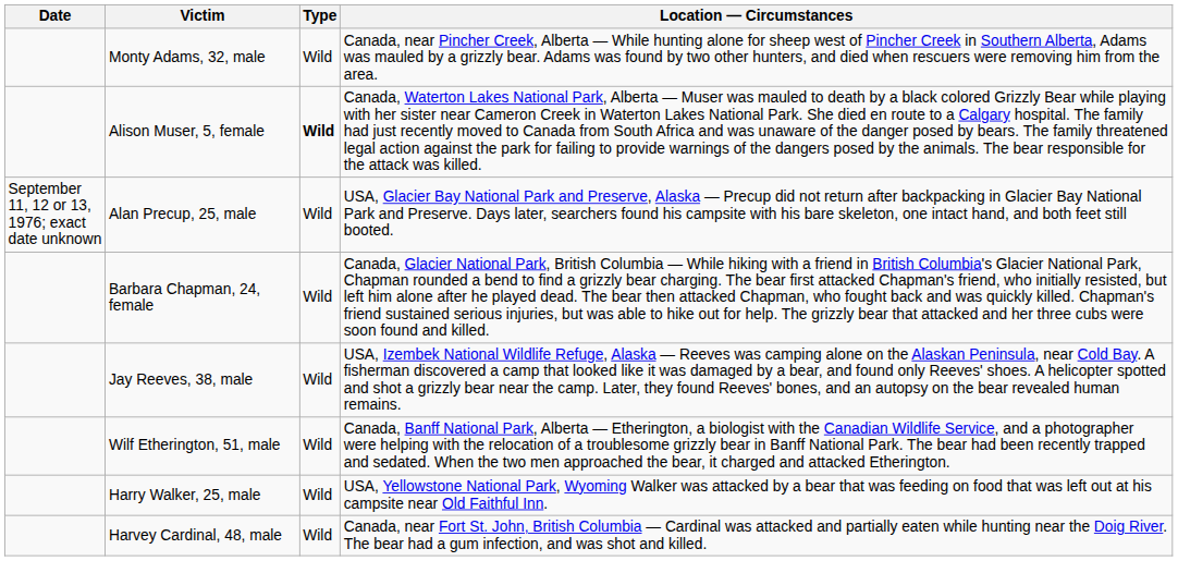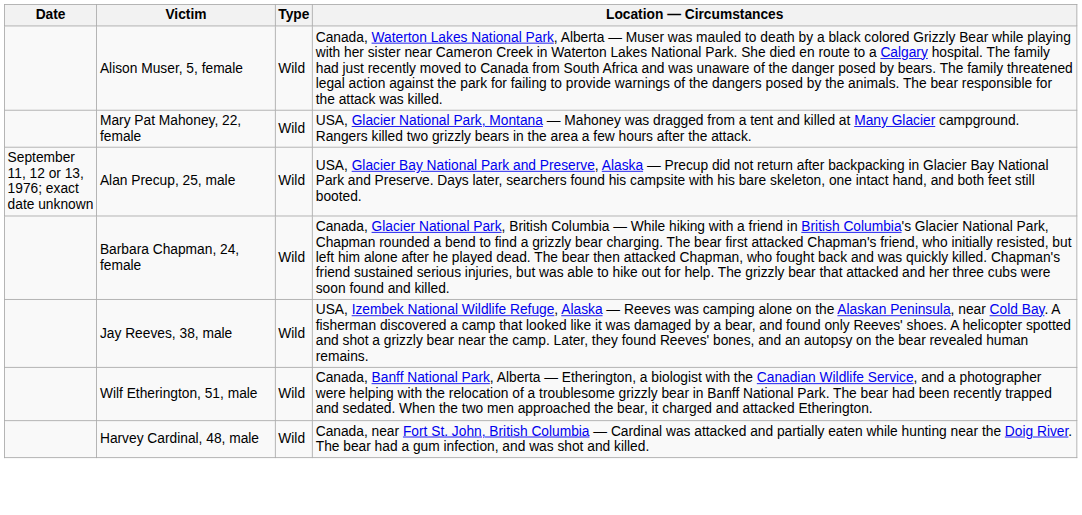- row: Monty Adams, 32, male | Wild | Canada, near Pincher Creek, Alberta — While hunting alone for sheep west of Pincher Creek in Southern Alberta, Adams was mauled by a grizzly bear. Adams was found by two other hunters, and died when rescuers were removing him from the area.
Alison Muser, 5, female | Type: bold -> normal
+ row: Mary Pat Mahoney, 22, female | Wild | USA, Glacier National Park, Montana — Mahoney was dragged from a tent and killed at Many Glacier campground. Rangers killed two grizzly bears in the area a few hours after the attack.
- row: Harry Walker, 25, male | Wild | USA, Yellowstone National Park, Wyoming Walker was attacked by a bear that was feeding on food that was left out at his campsite near Old Faithful Inn.
